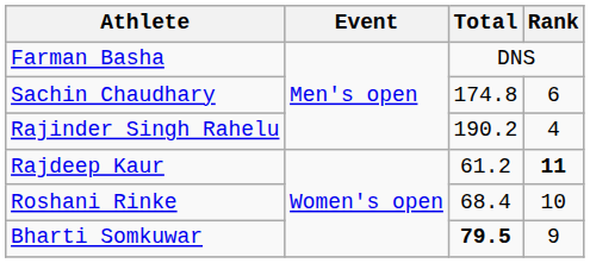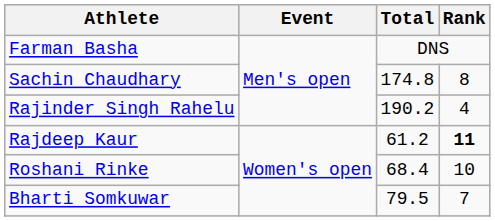Sachin Chaudhary | Rank: 6 -> 8
Bharti Somkuwar | Total: bold -> normal
Bharti Somkuwar | Rank: 9 -> 7
